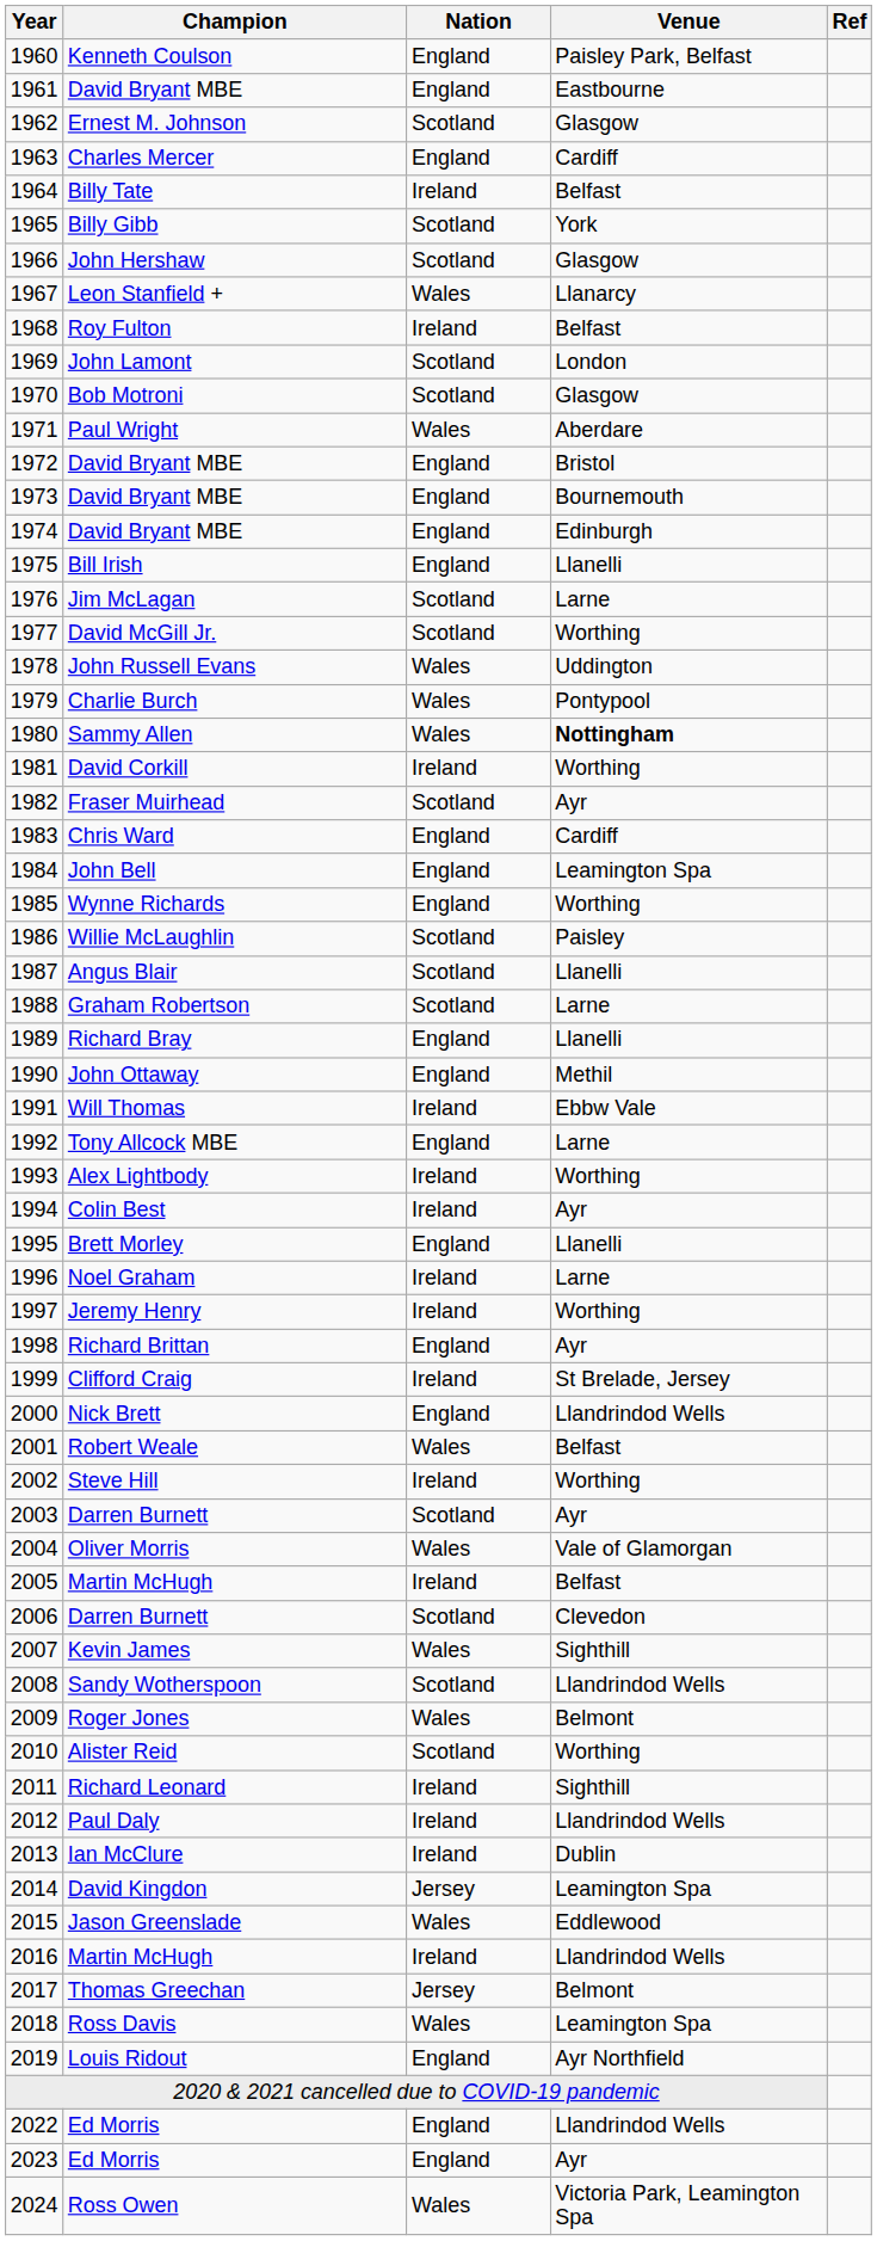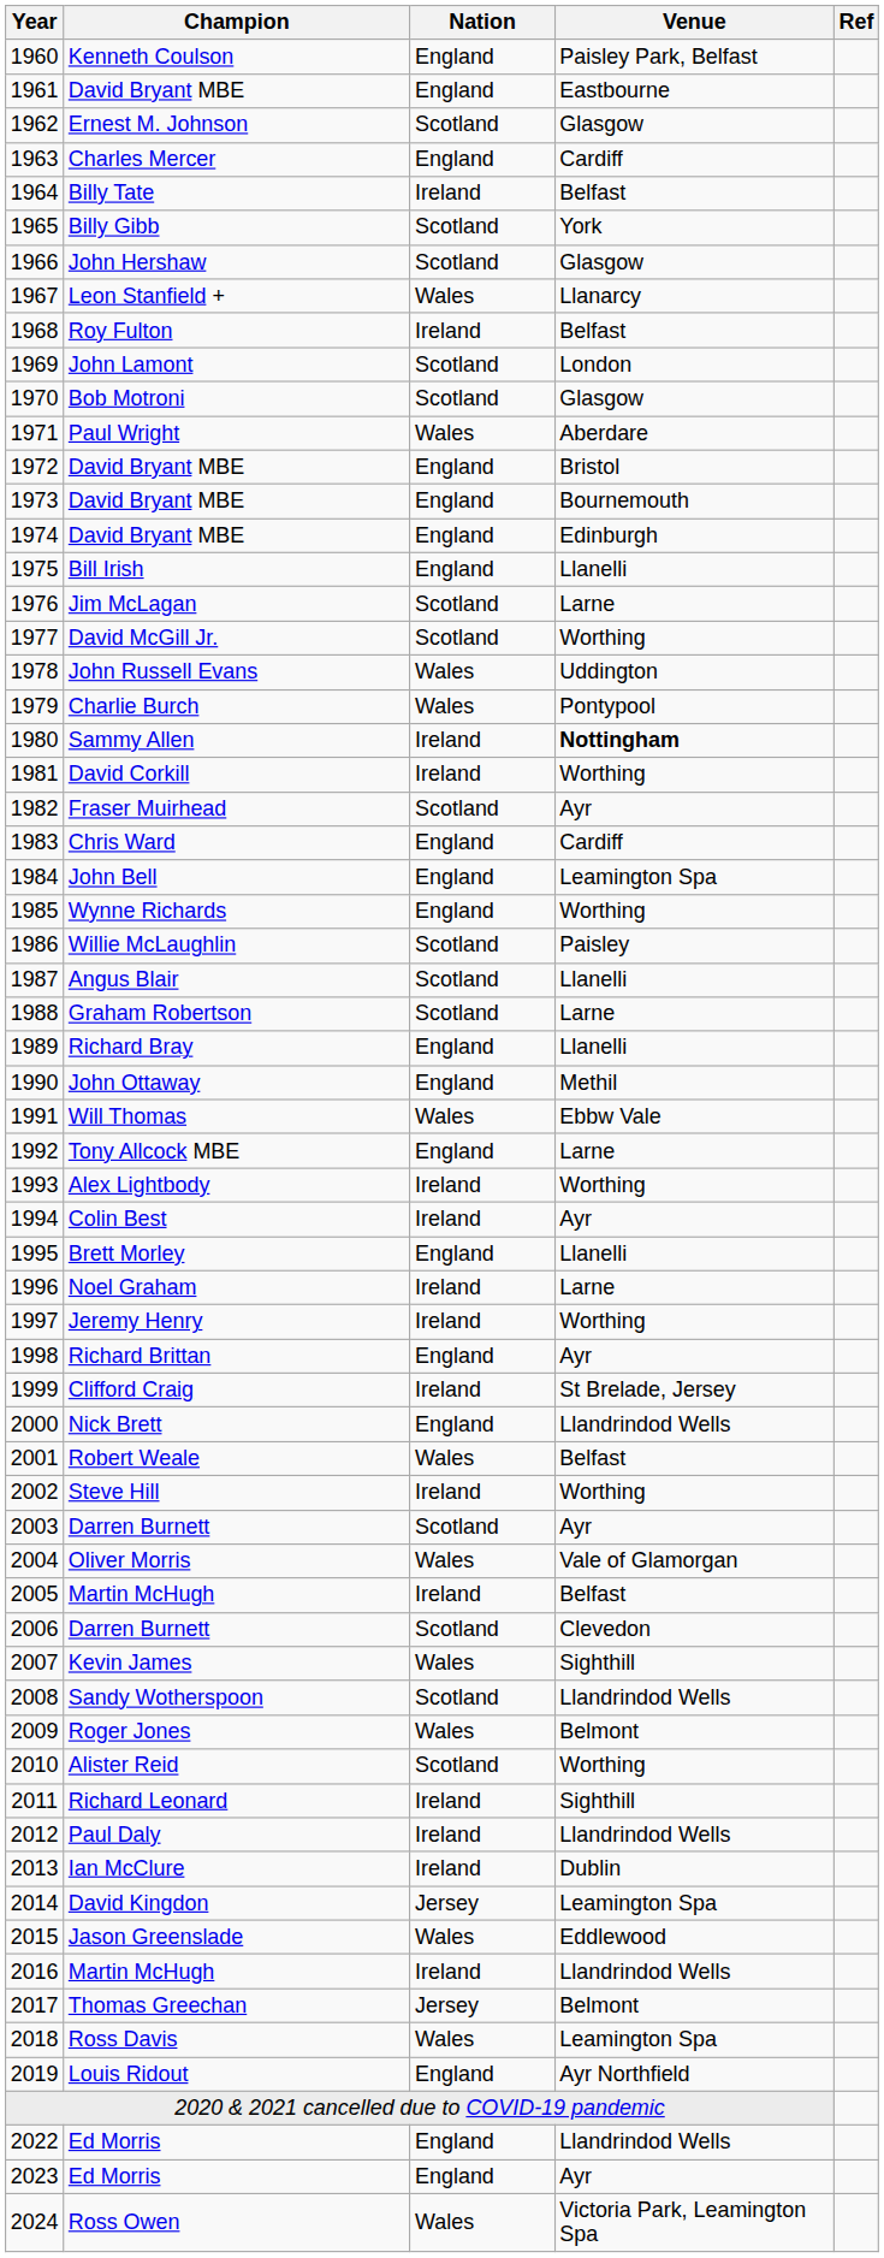Sammy Allen | Nation: Wales -> Ireland
Will Thomas | Nation: Ireland -> Wales
